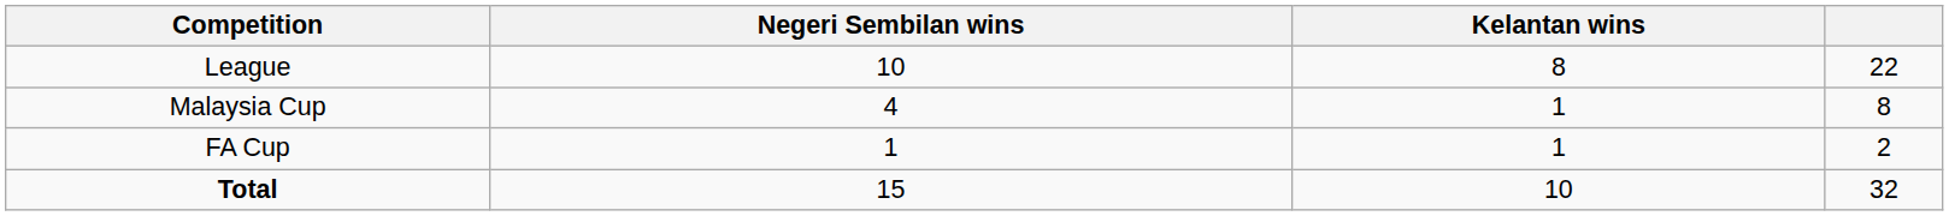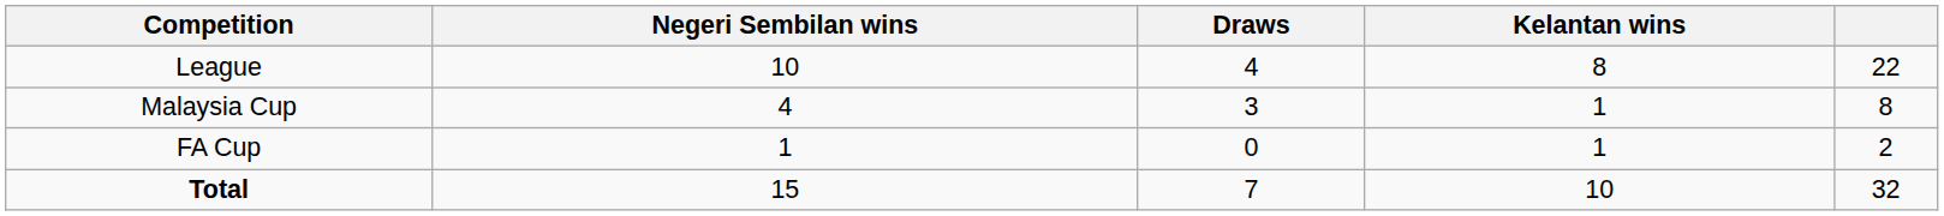+ column: Draws | 4 | 3 | 0 | 7
